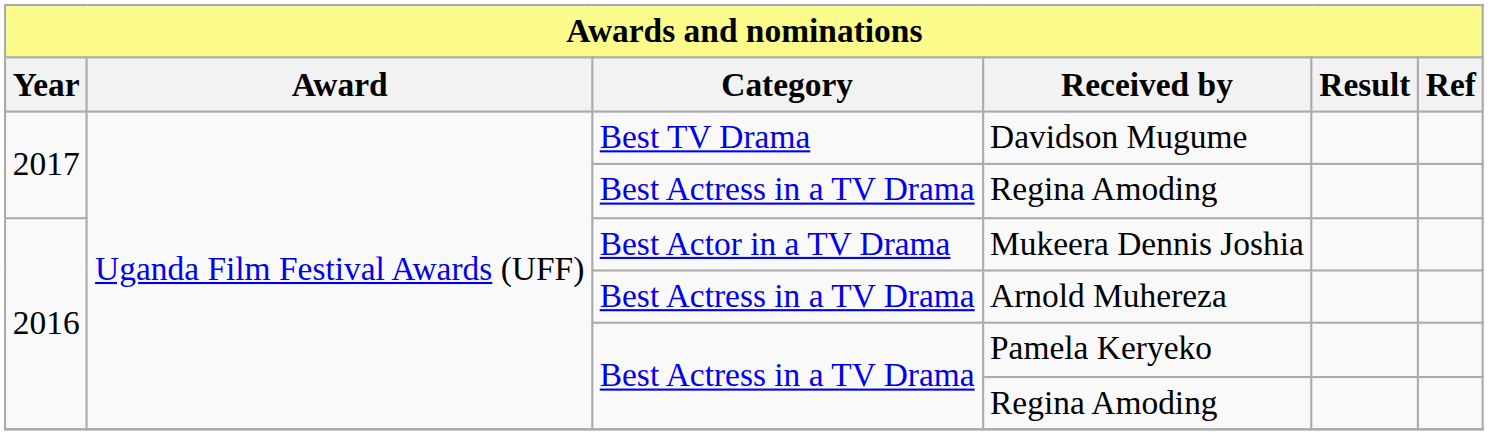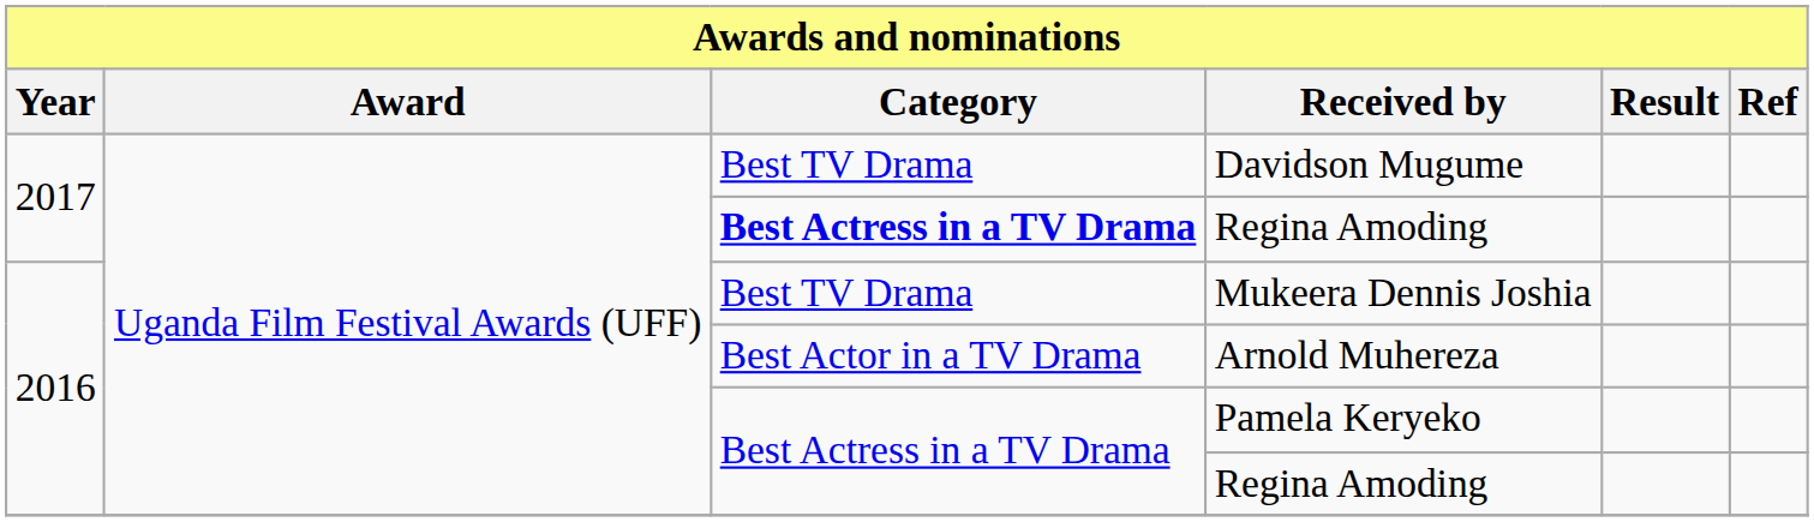2017 / Regina Amoding | Category: normal -> bold
Mukeera Dennis Joshia | Category: Best Actor in a TV Drama -> Best TV Drama
Arnold Muhereza | Category: Best Actress in a TV Drama -> Best Actor in a TV Drama
